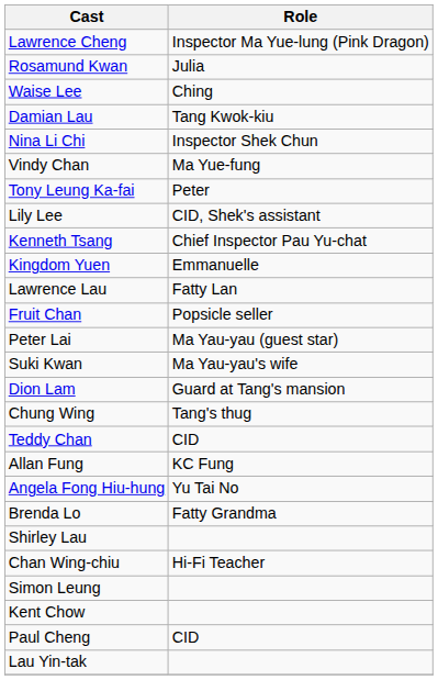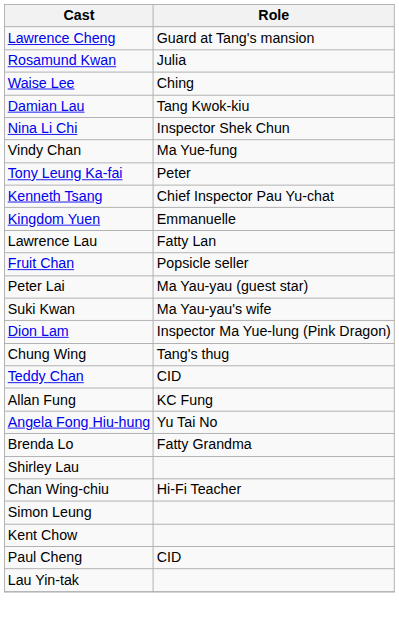Lawrence Cheng | Role: Inspector Ma Yue-lung (Pink Dragon) -> Guard at Tang's mansion
- row: Lily Lee | CID, Shek's assistant
Dion Lam | Role: Guard at Tang's mansion -> Inspector Ma Yue-lung (Pink Dragon)
